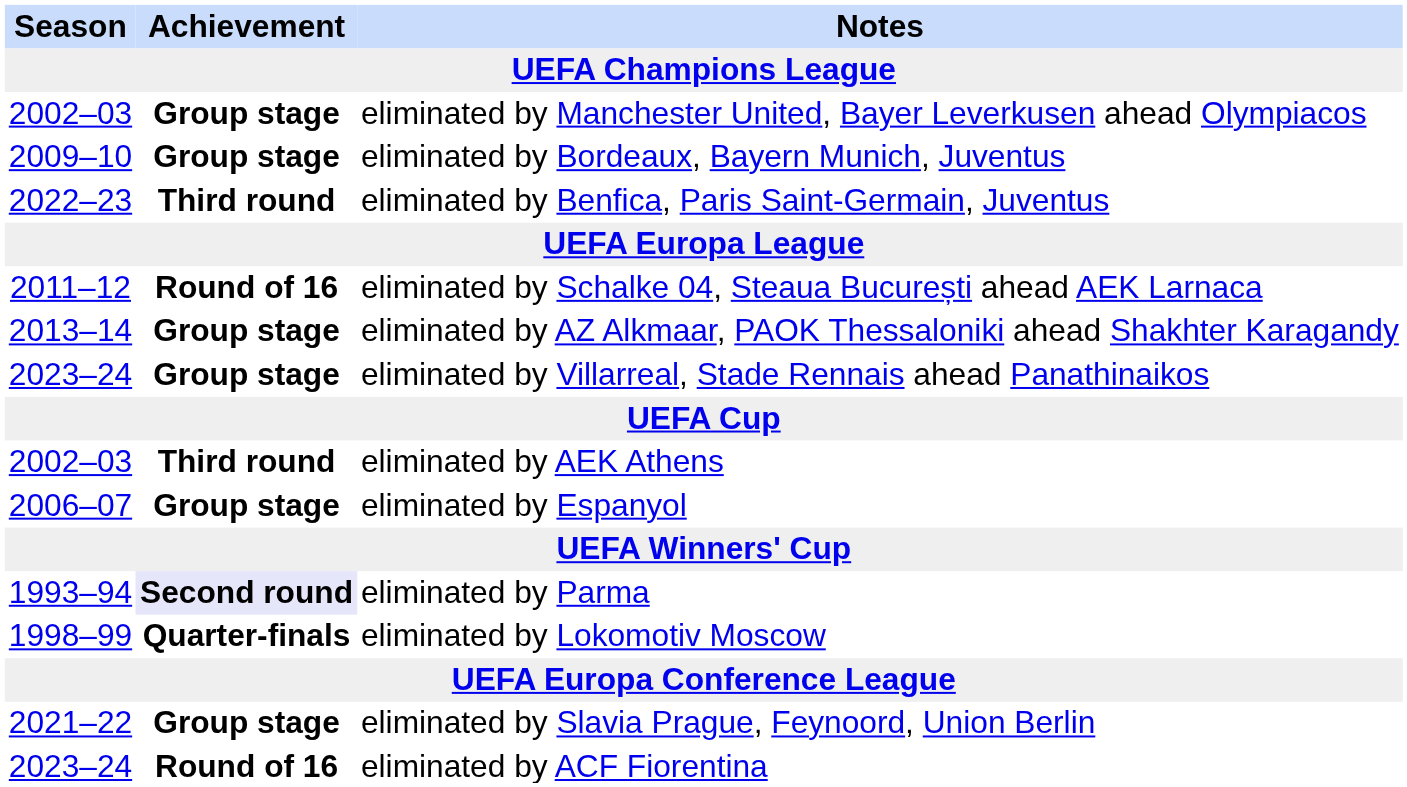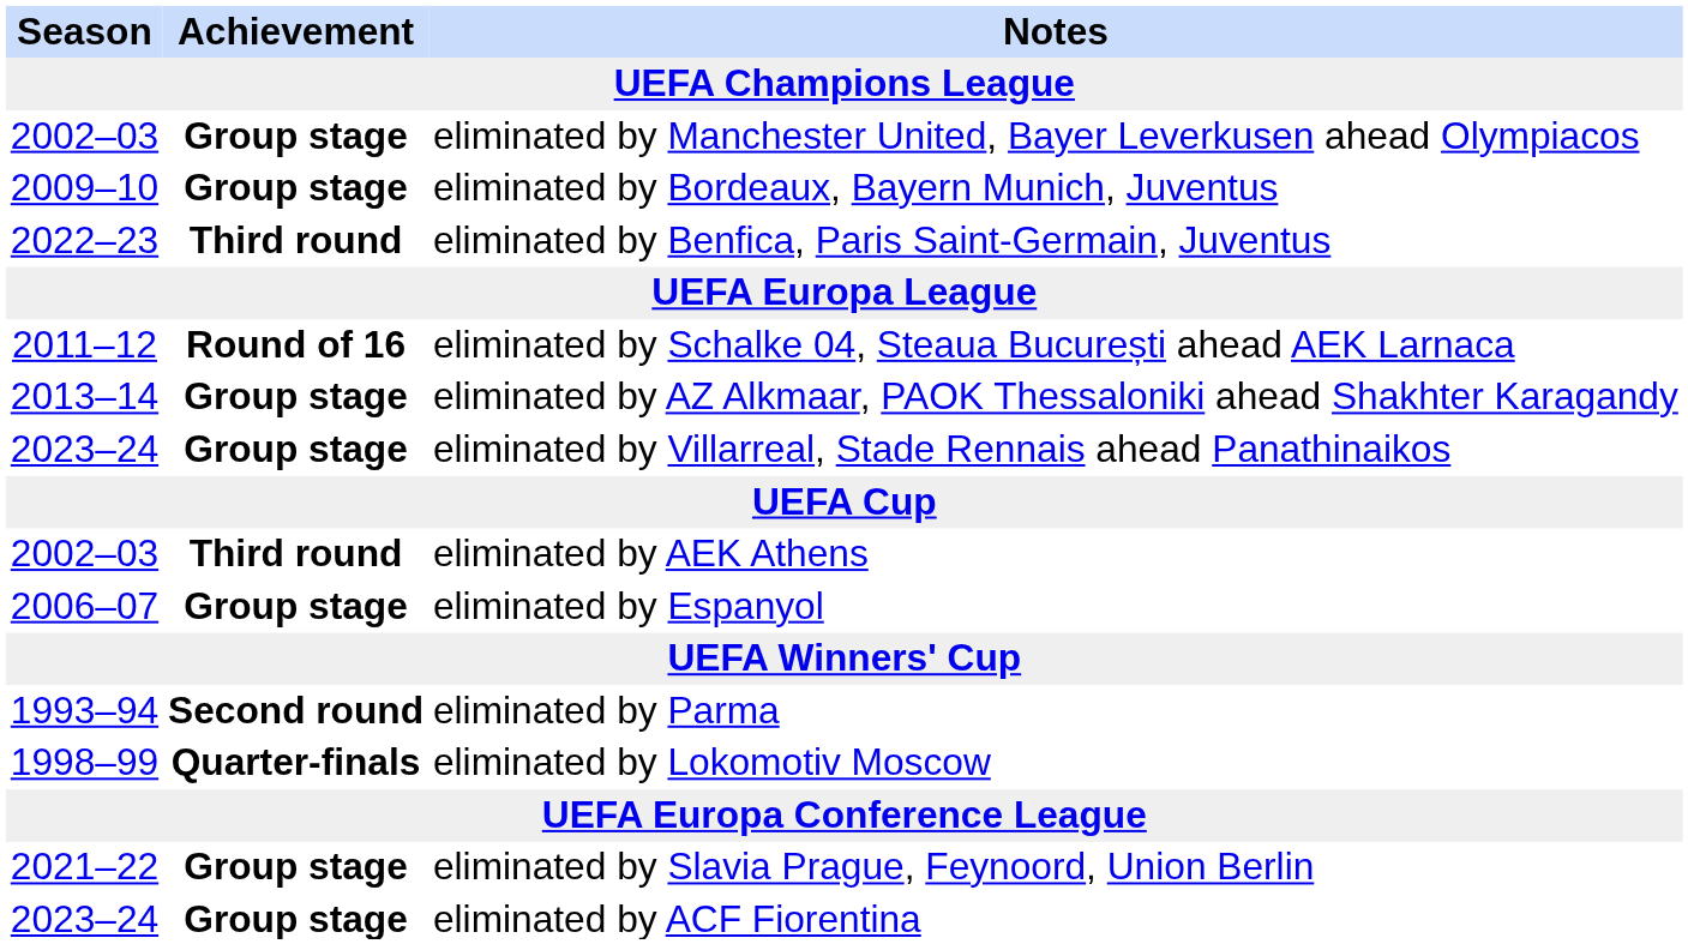eliminated by Parma | Achievement / UEFA Champions League: lavender background -> no background
eliminated by ACF Fiorentina | Achievement / UEFA Champions League: Round of 16 -> Group stage
